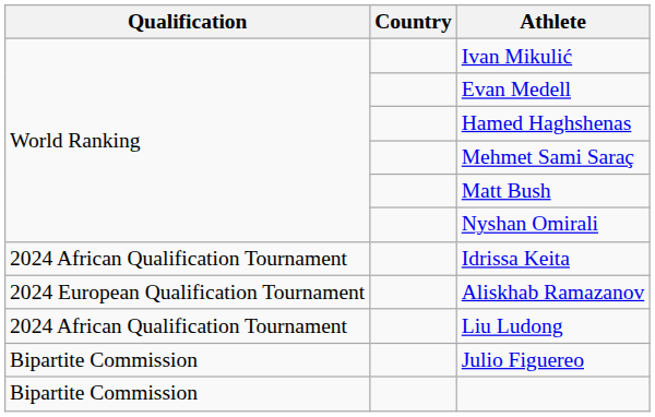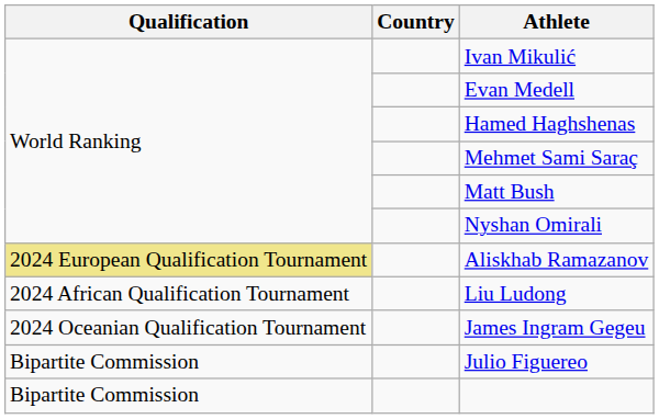- row: 2024 African Qualification Tournament | Idrissa Keita
Aliskhab Ramazanov | Qualification: no background -> khaki background
+ row: 2024 Oceanian Qualification Tournament | James Ingram Gegeu
